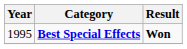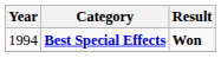Best Special Effects | Year: 1995 -> 1994
